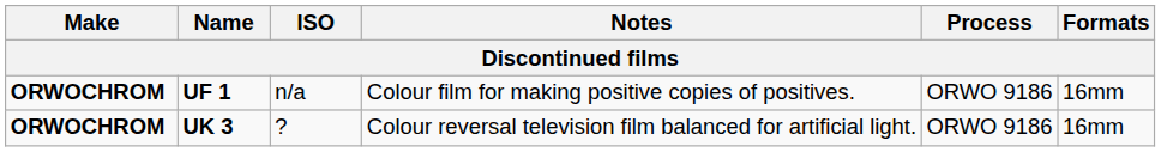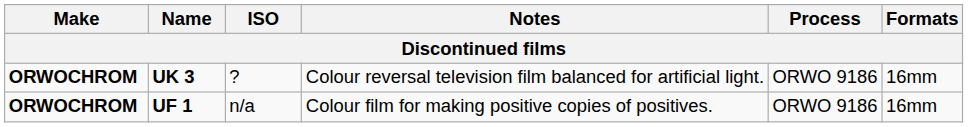rows swapped: UK 3 <-> UF 1
